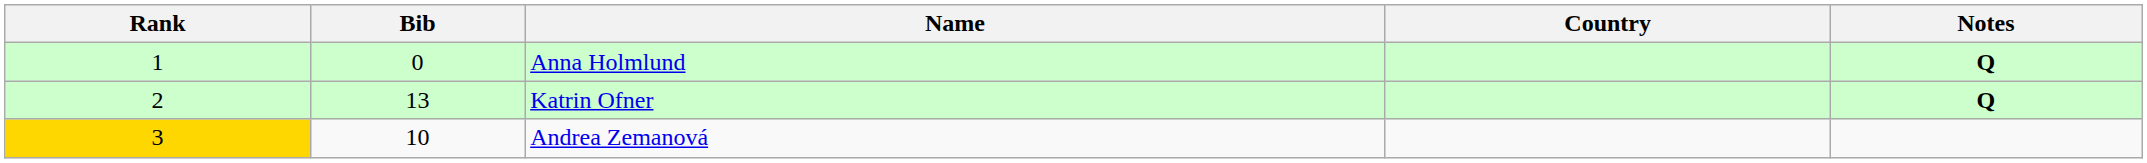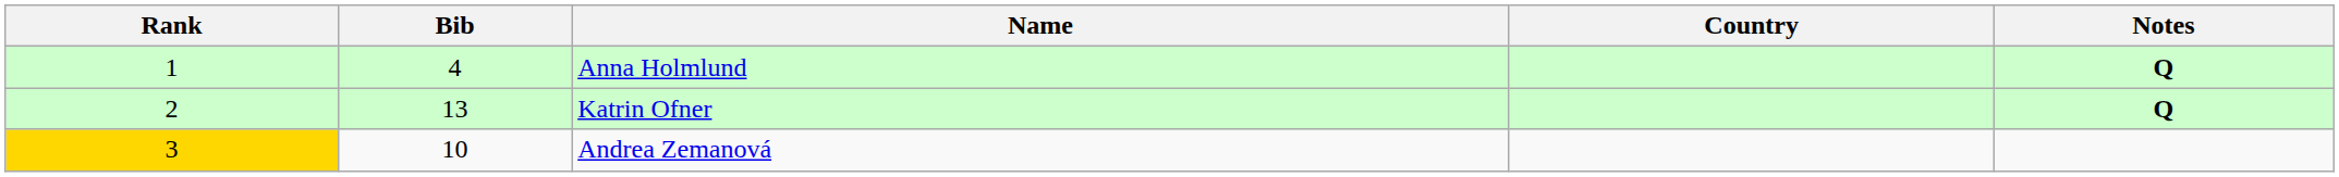Anna Holmlund | Bib: 0 -> 4
